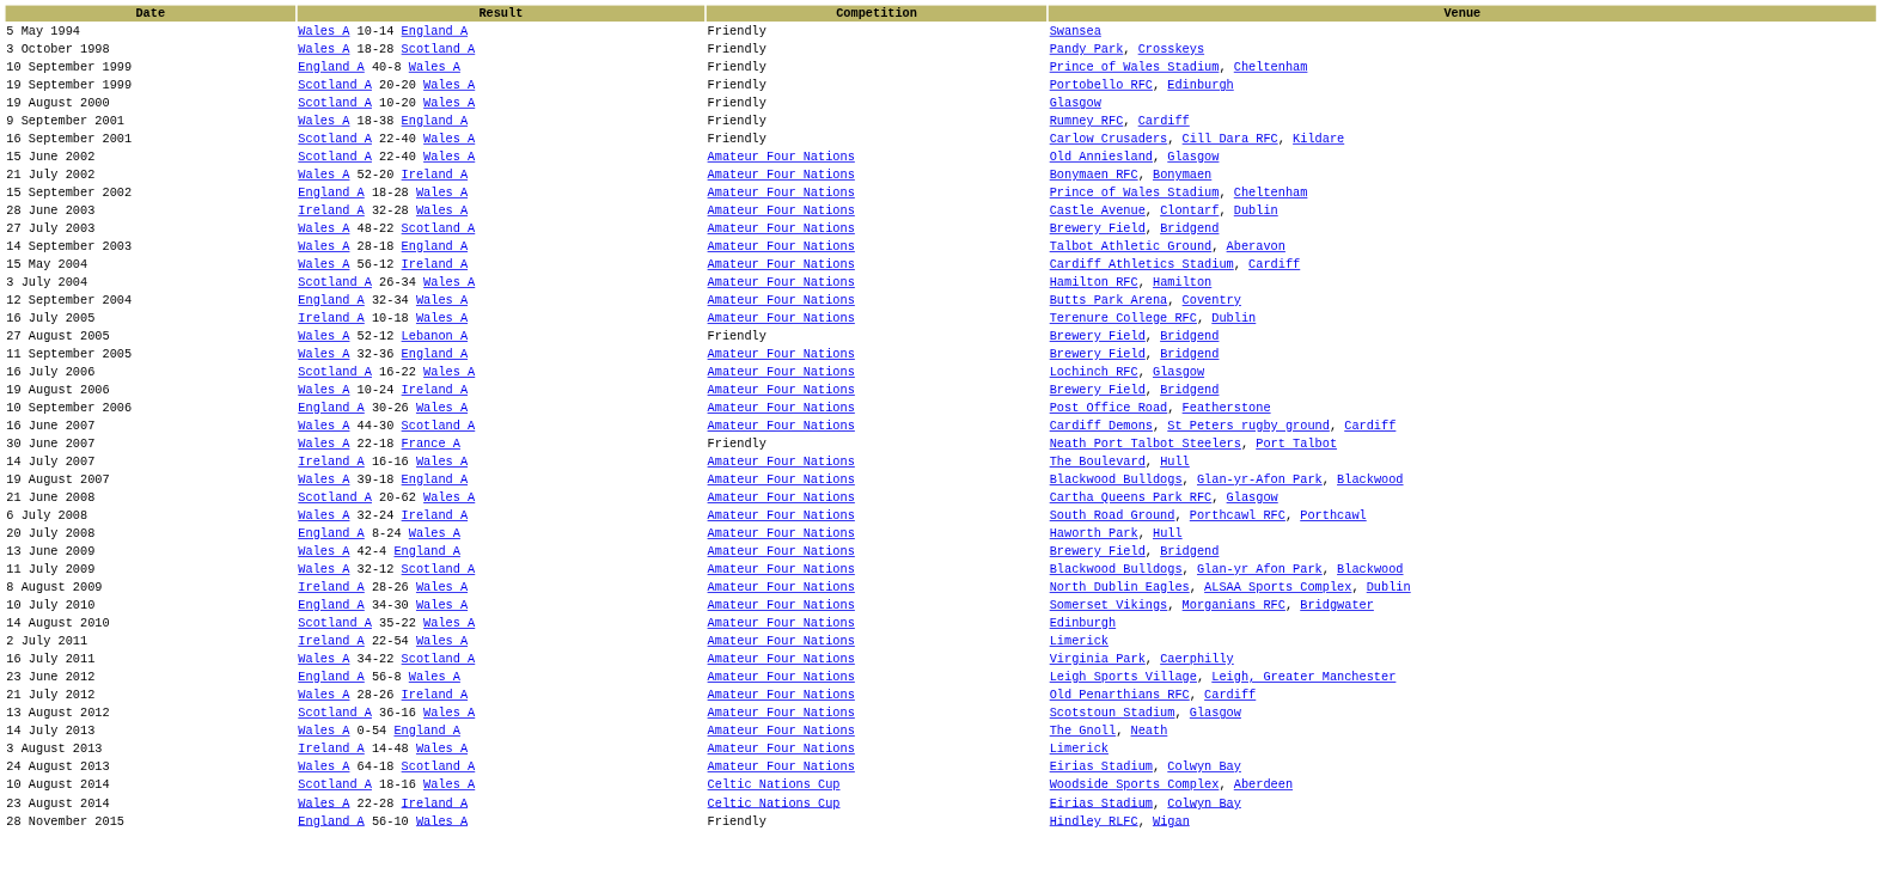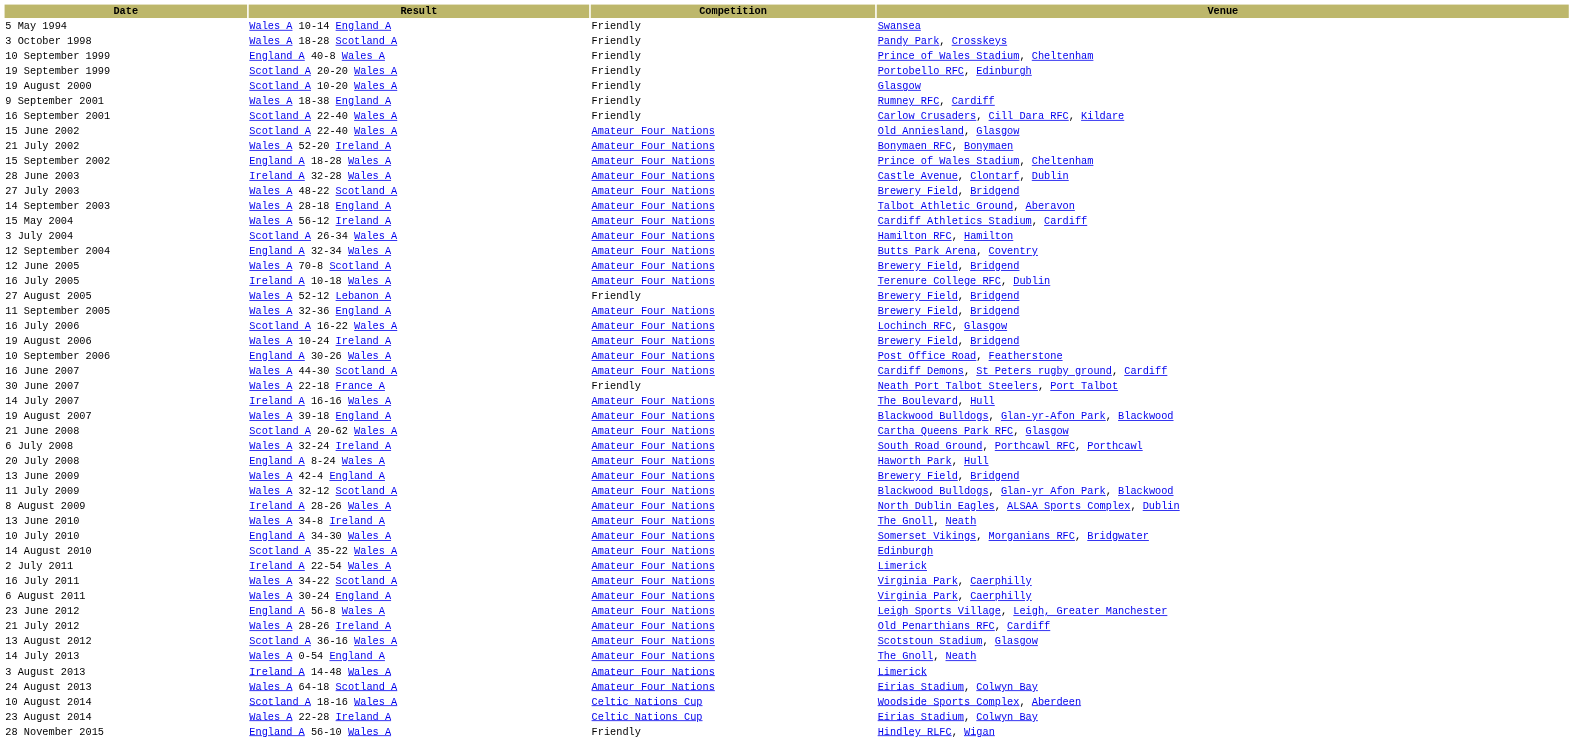+ row: 12 June 2005 | Wales A 70-8 Scotland A | Amateur Four Nations | Brewery Field, Bridgend
+ row: 13 June 2010 | Wales A 34-8 Ireland A | Amateur Four Nations | The Gnoll, Neath
+ row: 6 August 2011 | Wales A 30-24 England A | Amateur Four Nations | Virginia Park, Caerphilly
